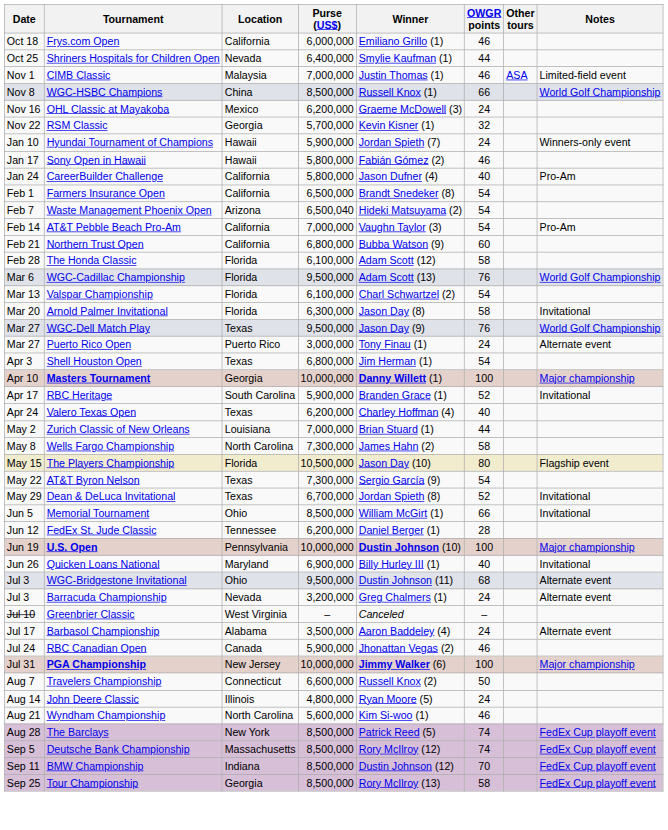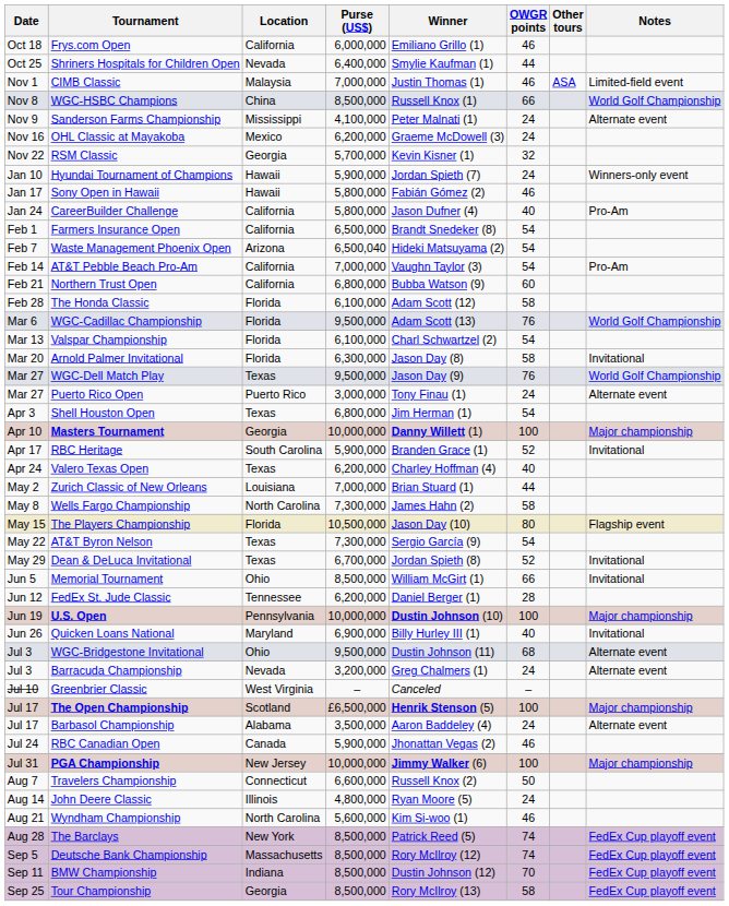+ row: Nov 9 | Sanderson Farms Championship | Mississippi | 4,100,000 | Peter Malnati (1) | 24 | Alternate event
+ row: Jul 17 | The Open Championship | Scotland | £6,500,000 | Henrik Stenson (5) | 100 | Major championship
